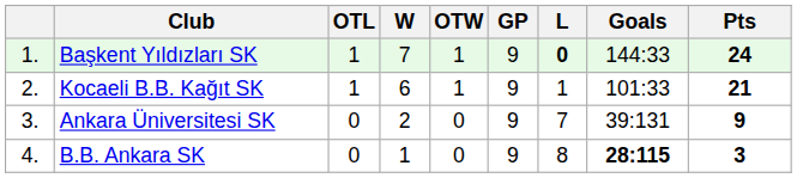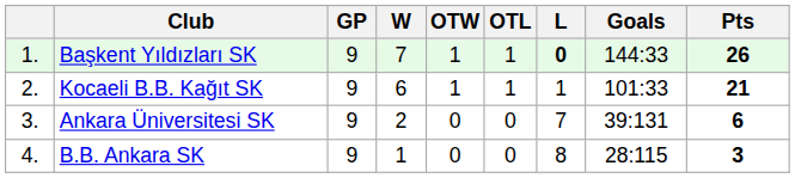columns swapped: GP <-> OTL
Başkent Yıldızları SK | Pts: 24 -> 26
Ankara Üniversitesi SK | Pts: 9 -> 6
B.B. Ankara SK | Goals: bold -> normal
